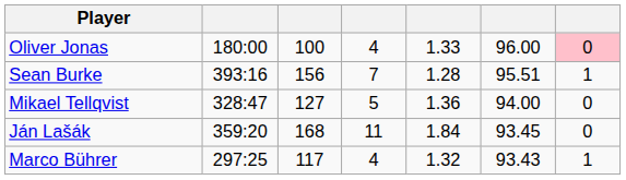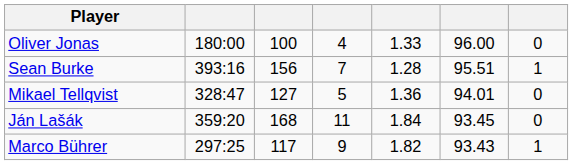Oliver Jonas | column 7: pink background -> no background
Mikael Tellqvist | column 6: 94.00 -> 94.01
Marco Bührer | column 4: 4 -> 9
Marco Bührer | column 5: 1.32 -> 1.82
